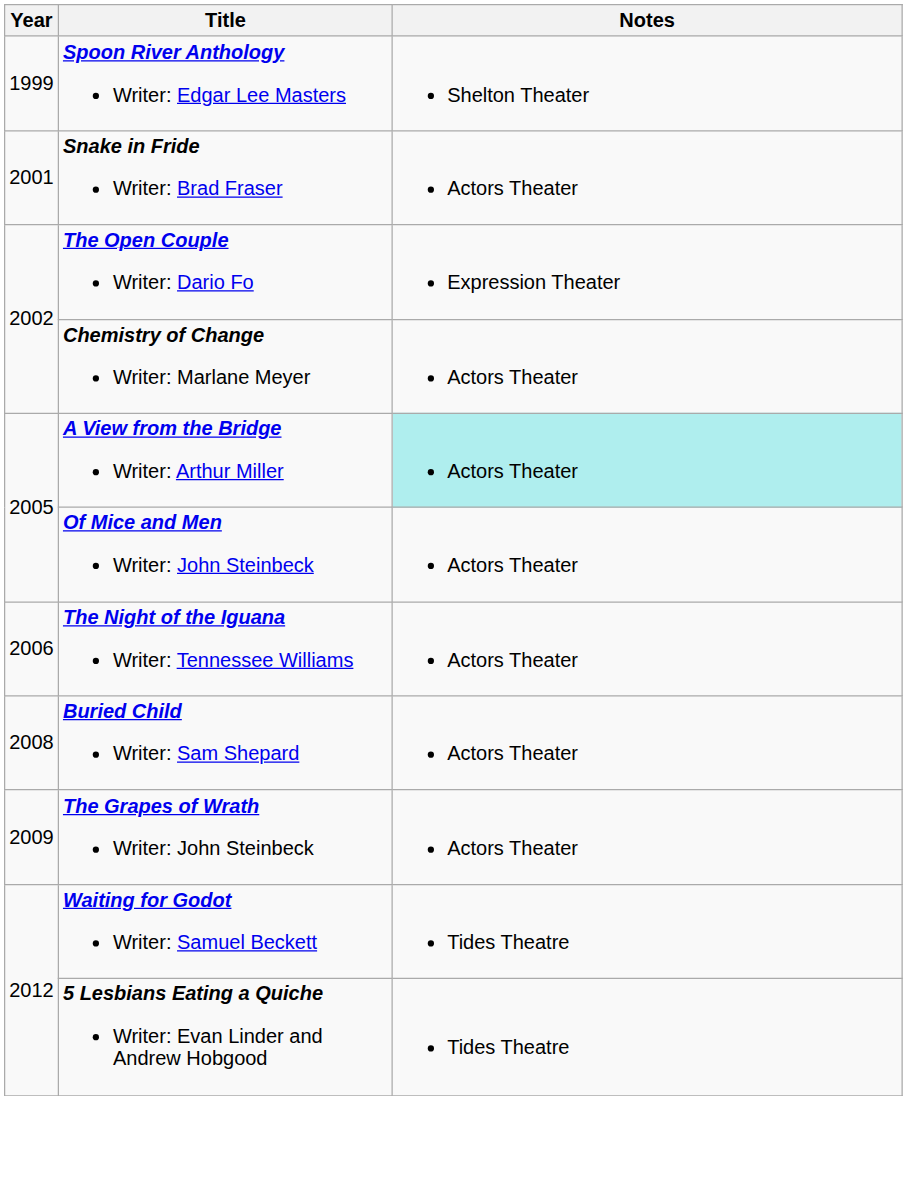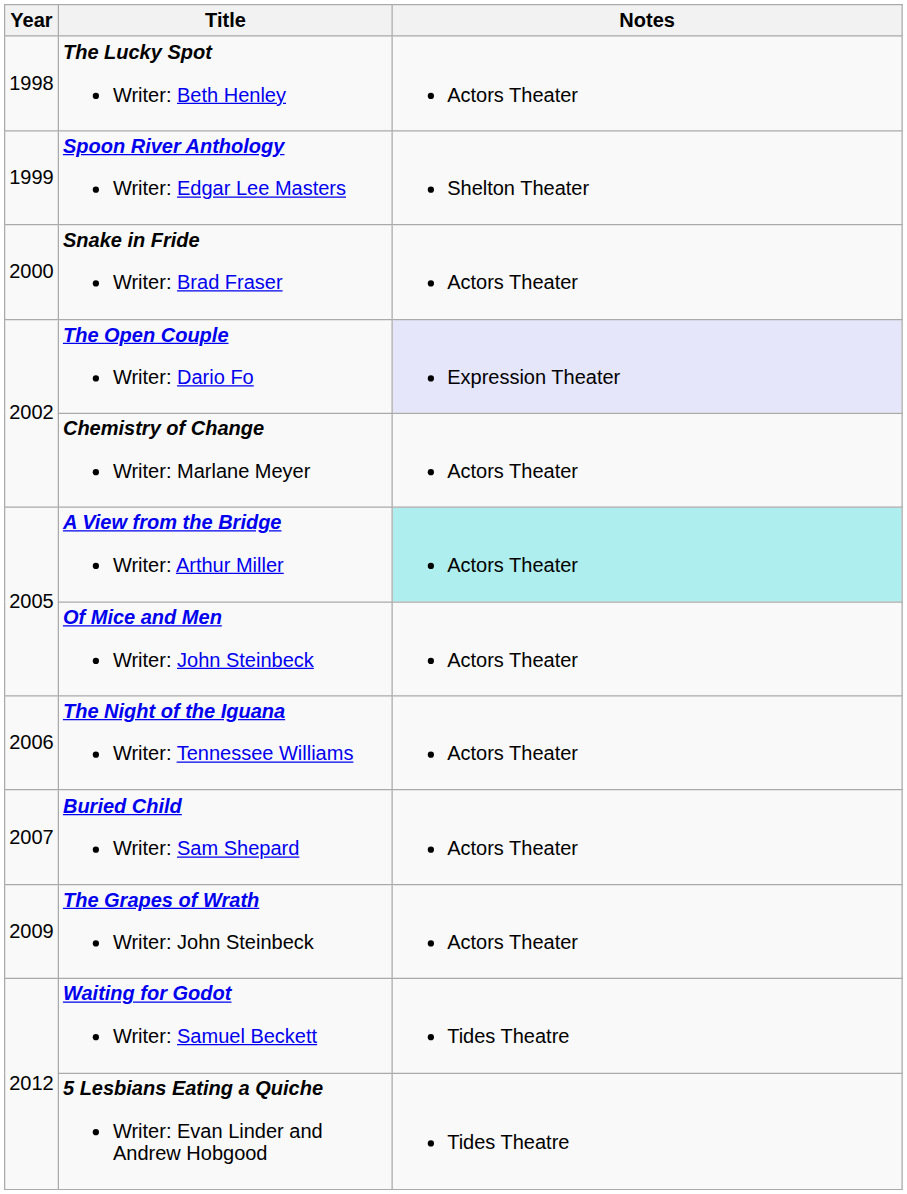+ row: 1998 | The Lucky Spot Writer: Beth Henley | Actors Theater
Snake in Fride Writer: Brad Fraser | Year: 2001 -> 2000
The Open Couple Writer: Dario Fo | Notes: no background -> lavender background
Buried Child Writer: Sam Shepard | Year: 2008 -> 2007
